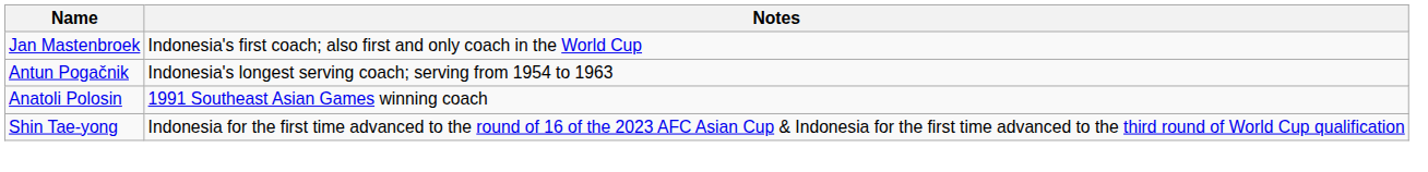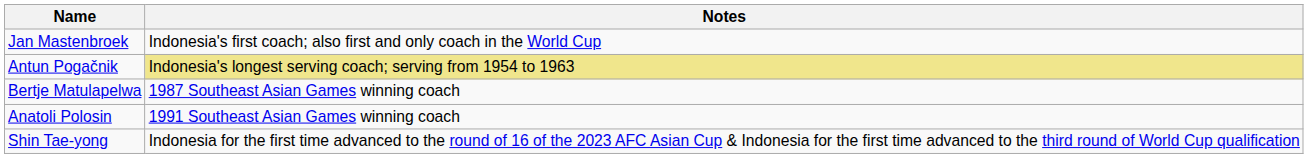Antun Pogačnik | Notes: no background -> khaki background
+ row: Bertje Matulapelwa | 1987 Southeast Asian Games winning coach
